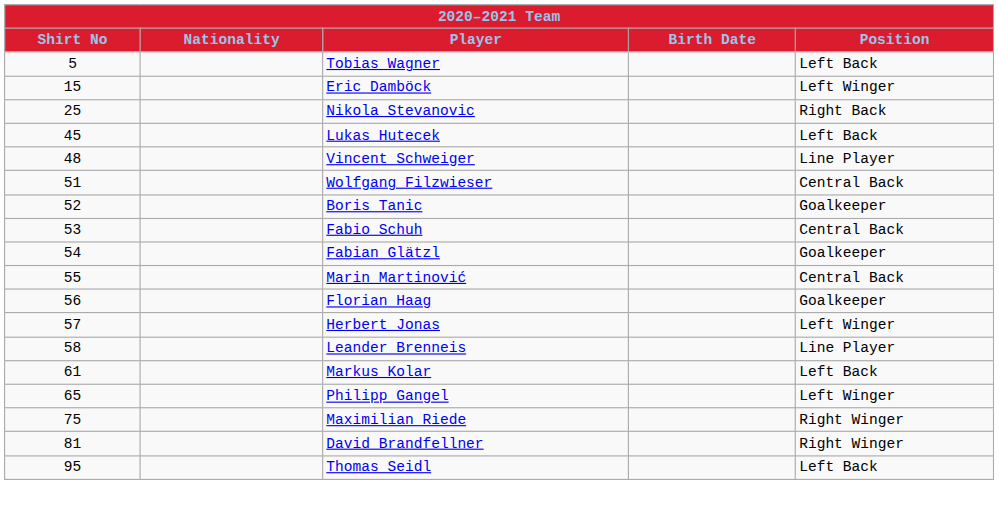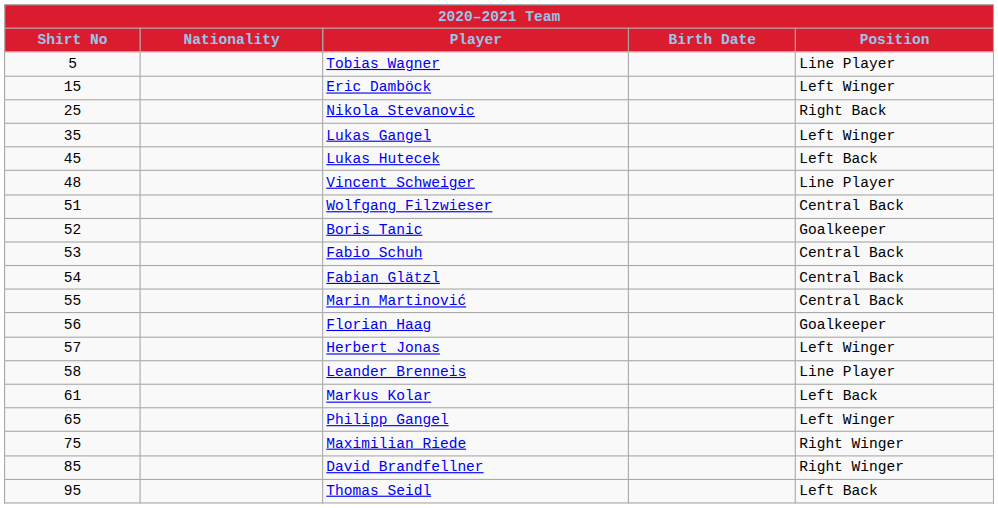Tobias Wagner | Position: Left Back -> Line Player
+ row: 35 | Lukas Gangel | Left Winger
Fabian Glätzl | Position: Goalkeeper -> Central Back
David Brandfellner | Shirt No: 81 -> 85
